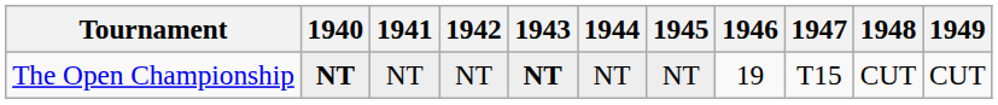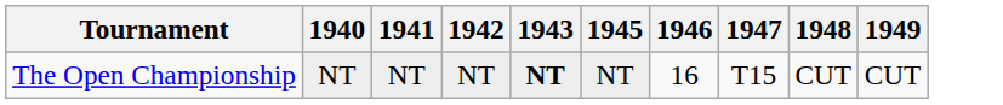- column: 1944 | NT
The Open Championship | 1940: bold -> normal
The Open Championship | 1946: 19 -> 16
